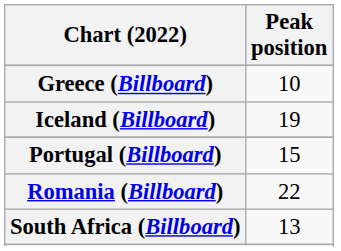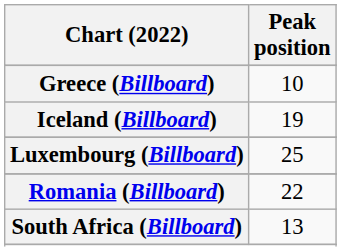+ row: Luxembourg (Billboard) | 25
- row: Portugal (Billboard) | 15
